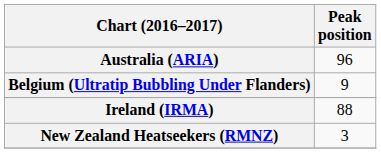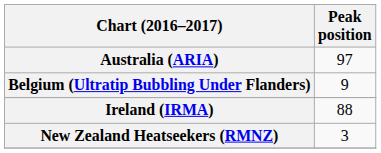Australia (ARIA) | Peak position: 96 -> 97
